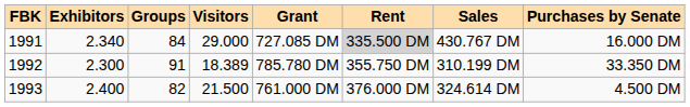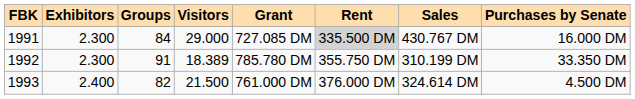1991 | Exhibitors: 2.340 -> 2.300
